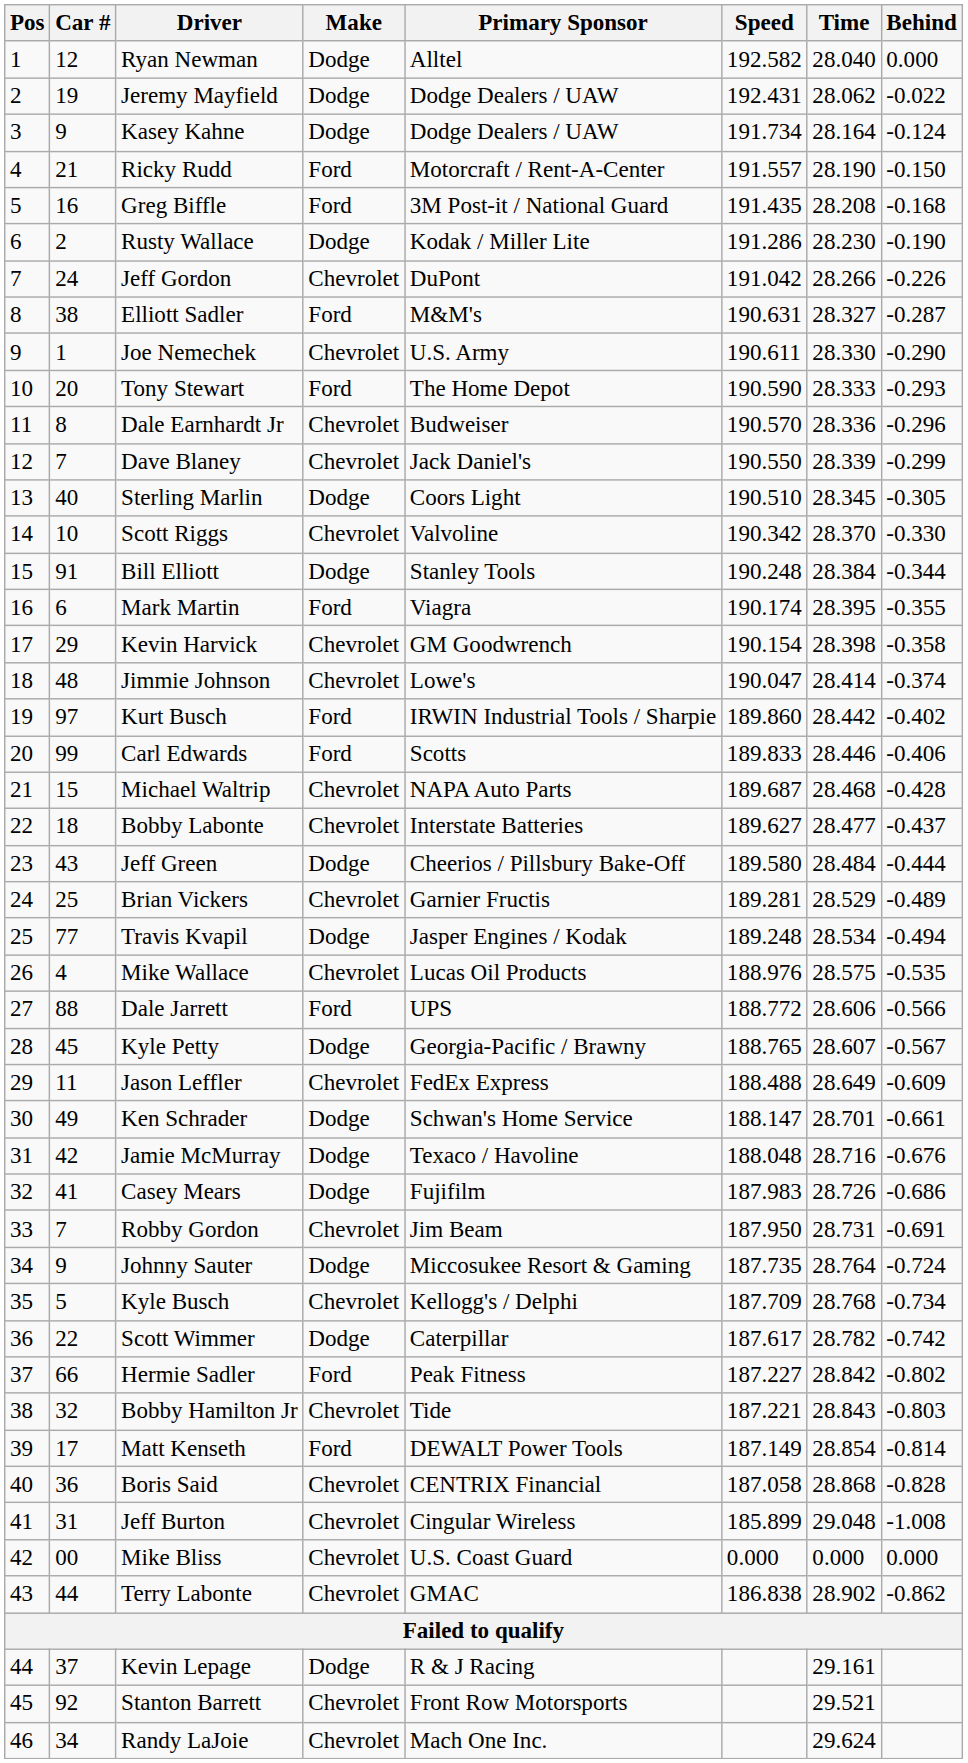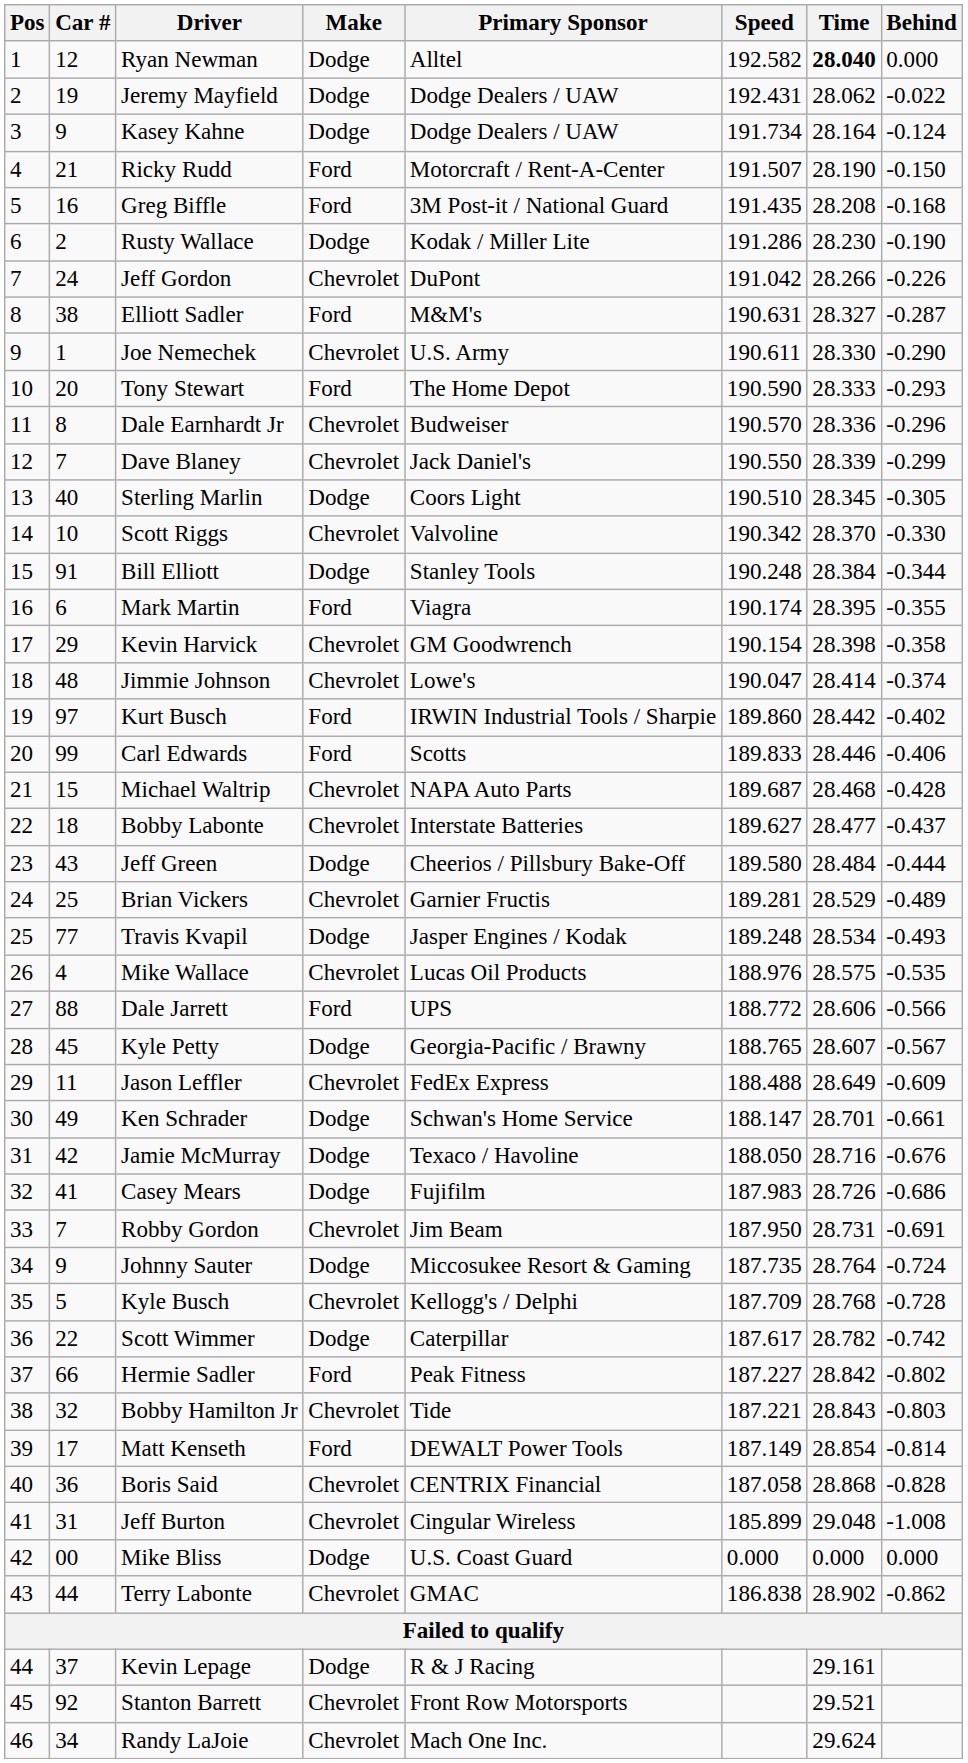Ryan Newman | Time: normal -> bold
Ricky Rudd | Speed: 191.557 -> 191.507
Travis Kvapil | Behind: -0.494 -> -0.493
Jamie McMurray | Speed: 188.048 -> 188.050
Kyle Busch | Behind: -0.734 -> -0.728
Mike Bliss | Make: Chevrolet -> Dodge
